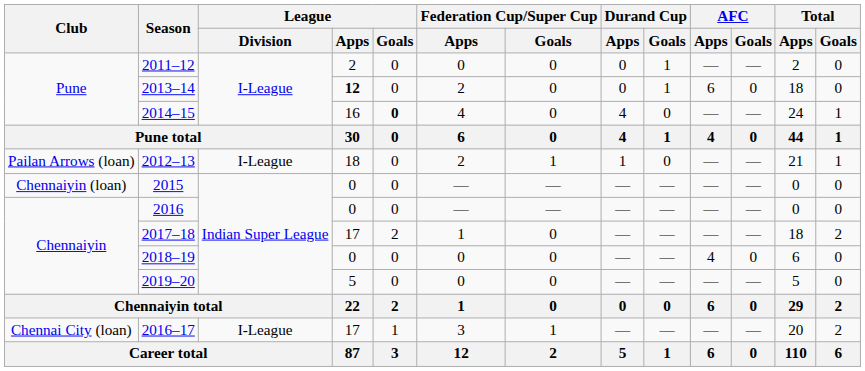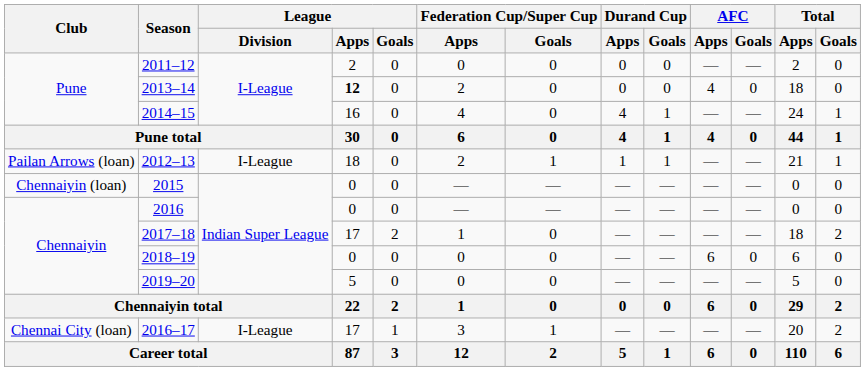2011–12 | Durand Cup / Goals: 1 -> 0
2013–14 | Durand Cup / Goals: 1 -> 0
2013–14 | AFC / Apps: 6 -> 4
2014–15 | League / Goals: bold -> normal
2014–15 | Durand Cup / Goals: 0 -> 1
2012–13 | Durand Cup / Goals: 0 -> 1
2018–19 | AFC / Apps: 4 -> 6
